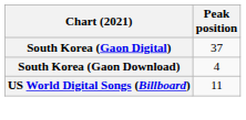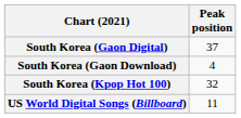+ row: South Korea (Kpop Hot 100) | 32
